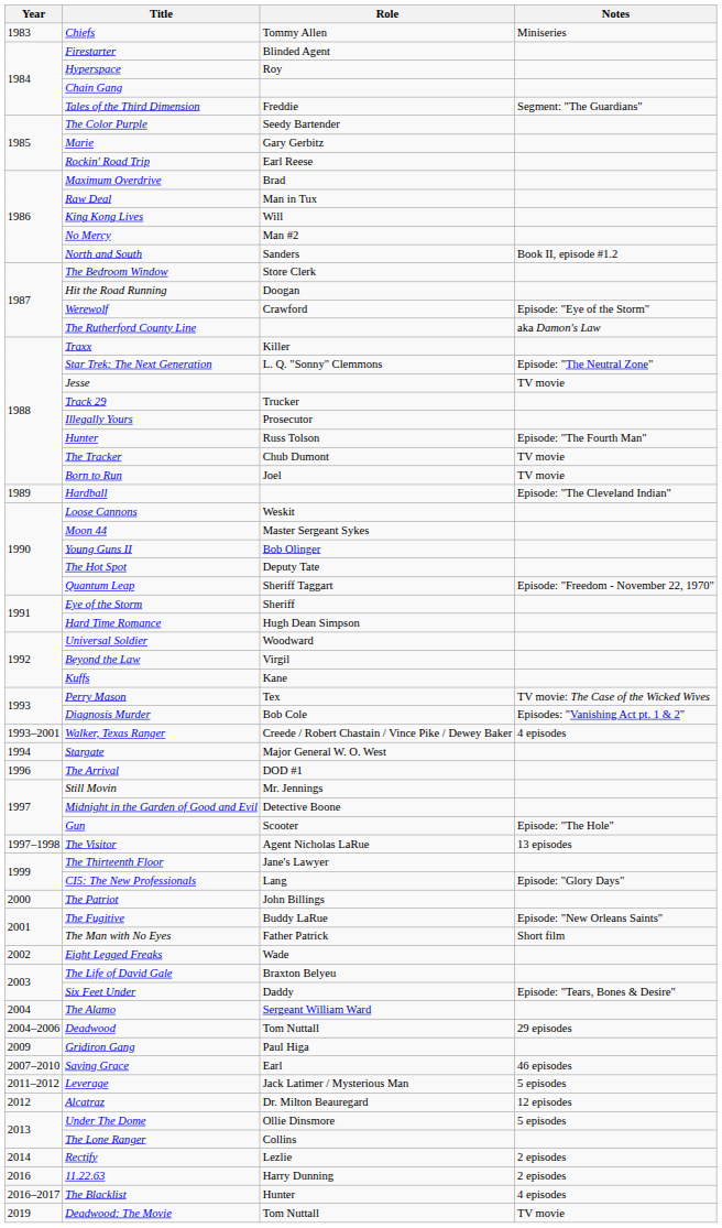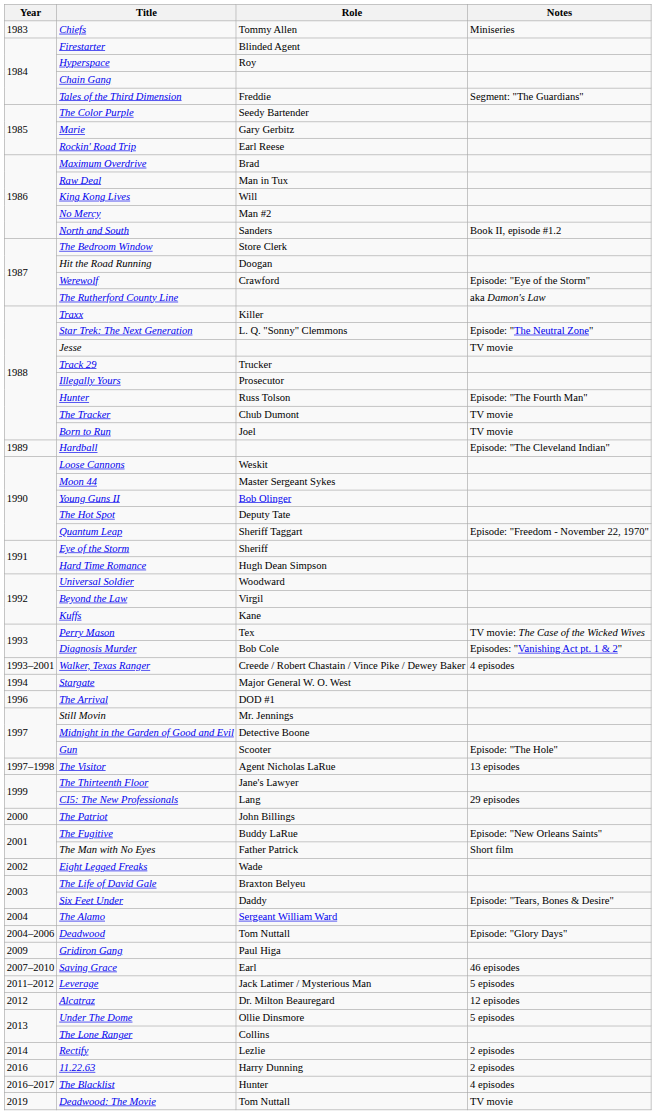CI5: The New Professionals | Notes: Episode: "Glory Days" -> 29 episodes
Deadwood | Notes: 29 episodes -> Episode: "Glory Days"
